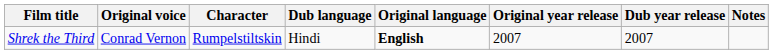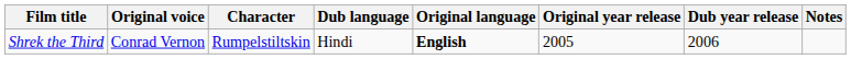Shrek the Third | Original year release: 2007 -> 2005
Shrek the Third | Dub year release: 2007 -> 2006
